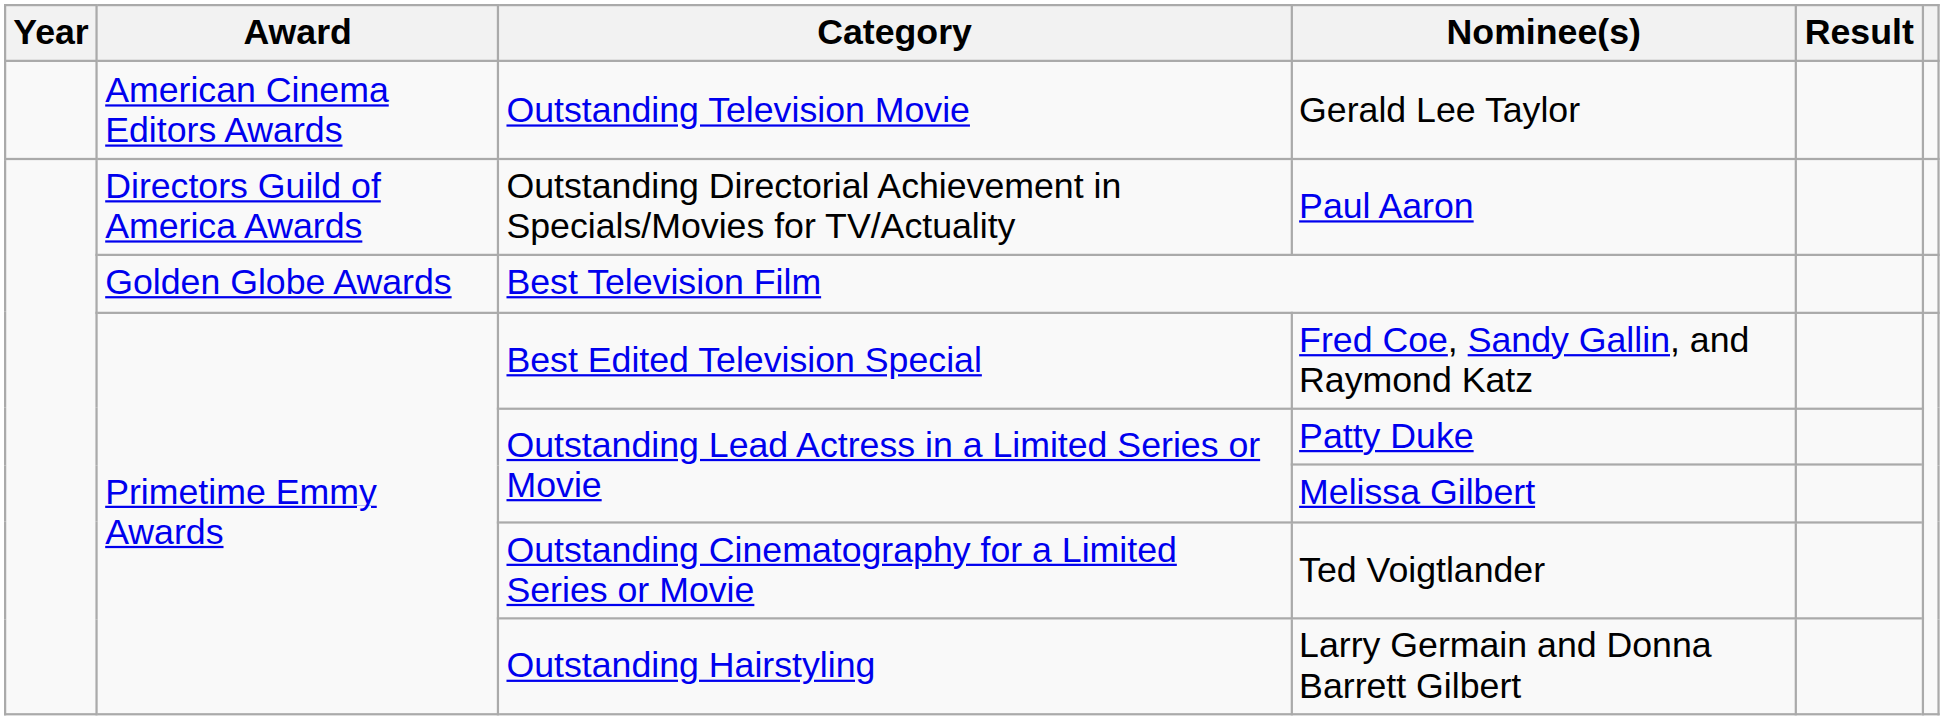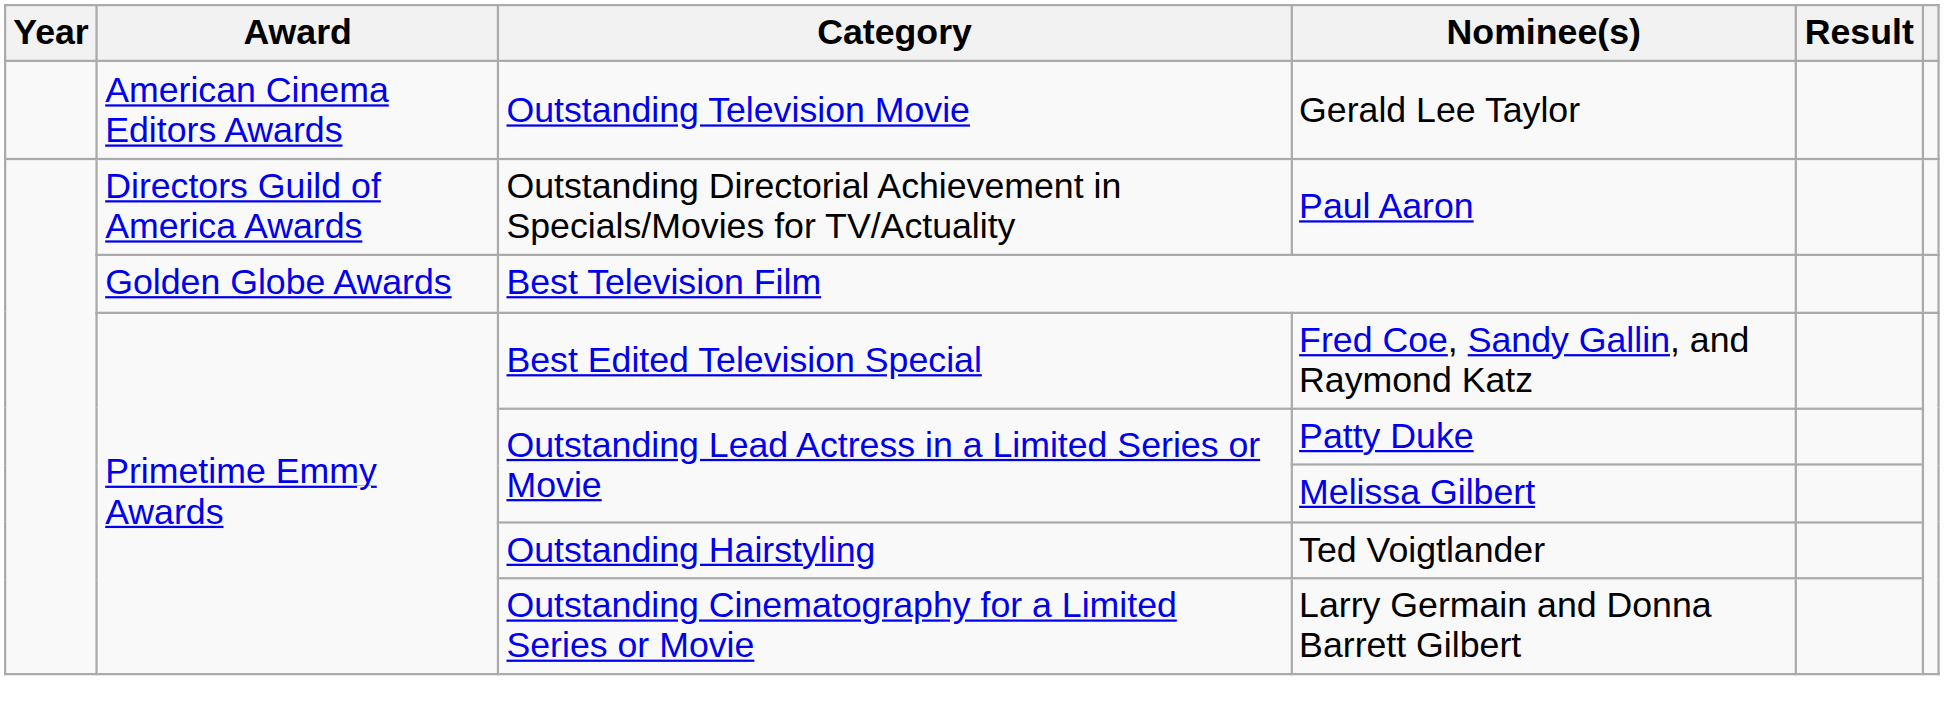Ted Voigtlander | Category: Outstanding Cinematography for a Limited Series or Movie -> Outstanding Hairstyling
Larry Germain and Donna Barrett Gilbert | Category: Outstanding Hairstyling -> Outstanding Cinematography for a Limited Series or Movie
